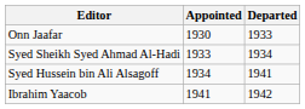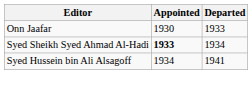Syed Sheikh Syed Ahmad Al-Hadi | Appointed: normal -> bold
- row: Ibrahim Yaacob | 1941 | 1942
